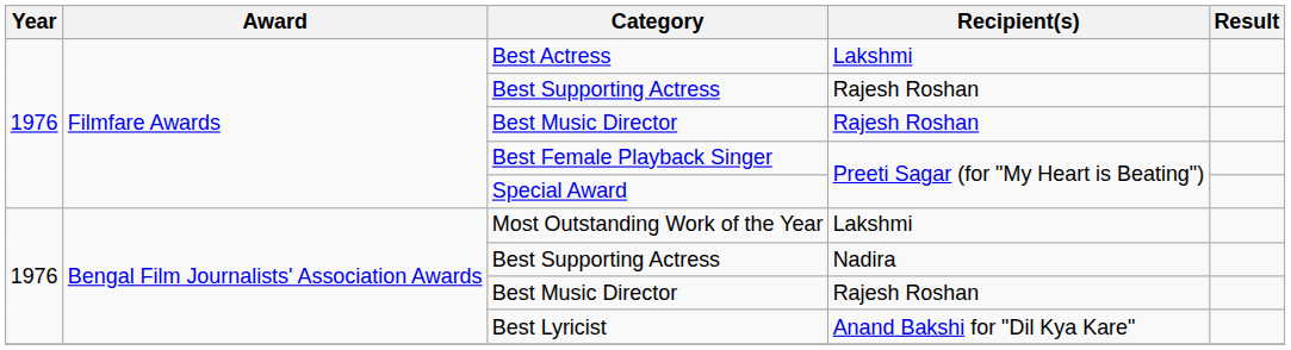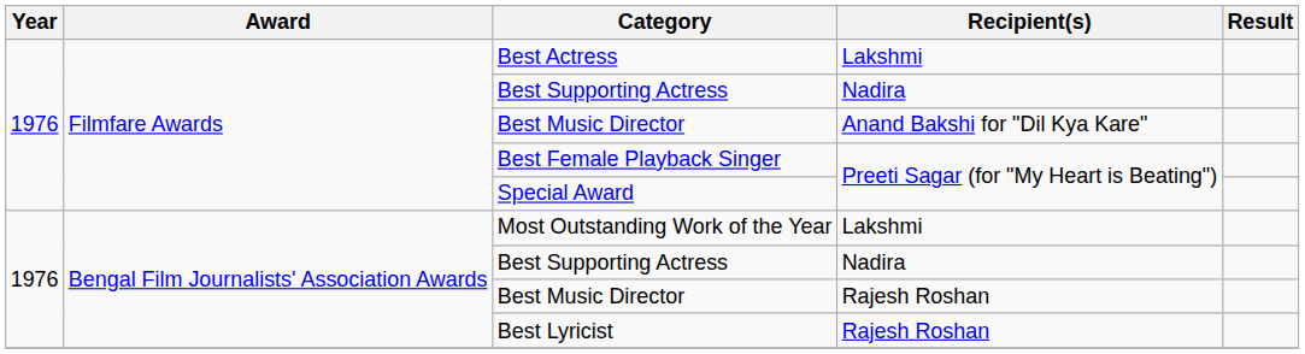Filmfare Awards / Best Supporting Actress | Recipient(s): Rajesh Roshan -> Nadira
Filmfare Awards / Best Music Director | Recipient(s): Rajesh Roshan -> Anand Bakshi for "Dil Kya Kare"
Best Lyricist | Recipient(s): Anand Bakshi for "Dil Kya Kare" -> Rajesh Roshan
